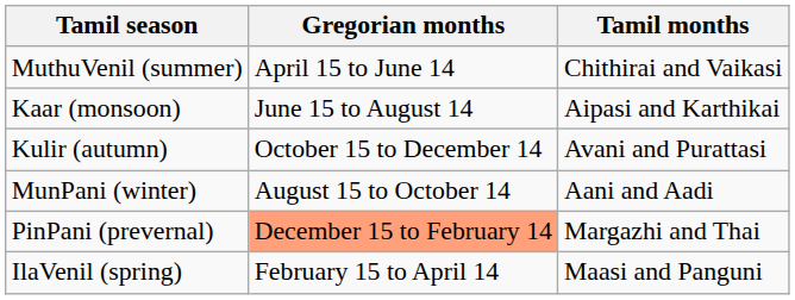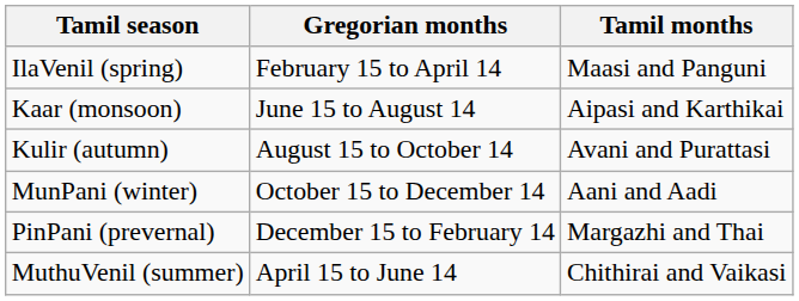rows swapped: MuthuVenil (summer) <-> IlaVenil (spring)
Kulir (autumn) | Gregorian months: October 15 to December 14 -> August 15 to October 14
MunPani (winter) | Gregorian months: August 15 to October 14 -> October 15 to December 14
PinPani (prevernal) | Gregorian months: lightsalmon background -> no background
